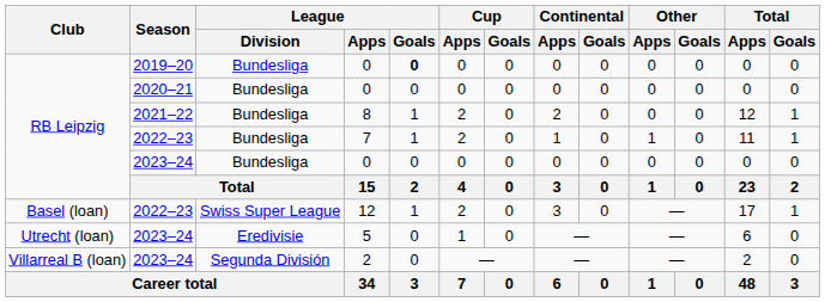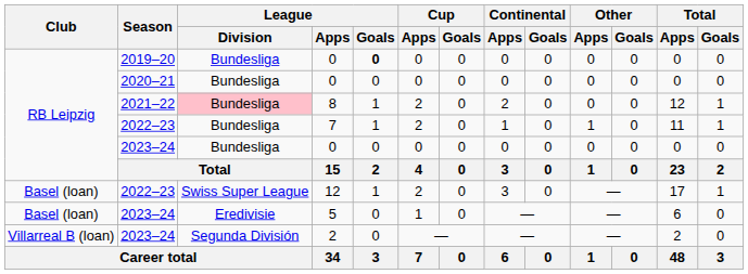8 | League / Division: no background -> pink background
5 | Club: Utrecht (loan) -> Basel (loan)
